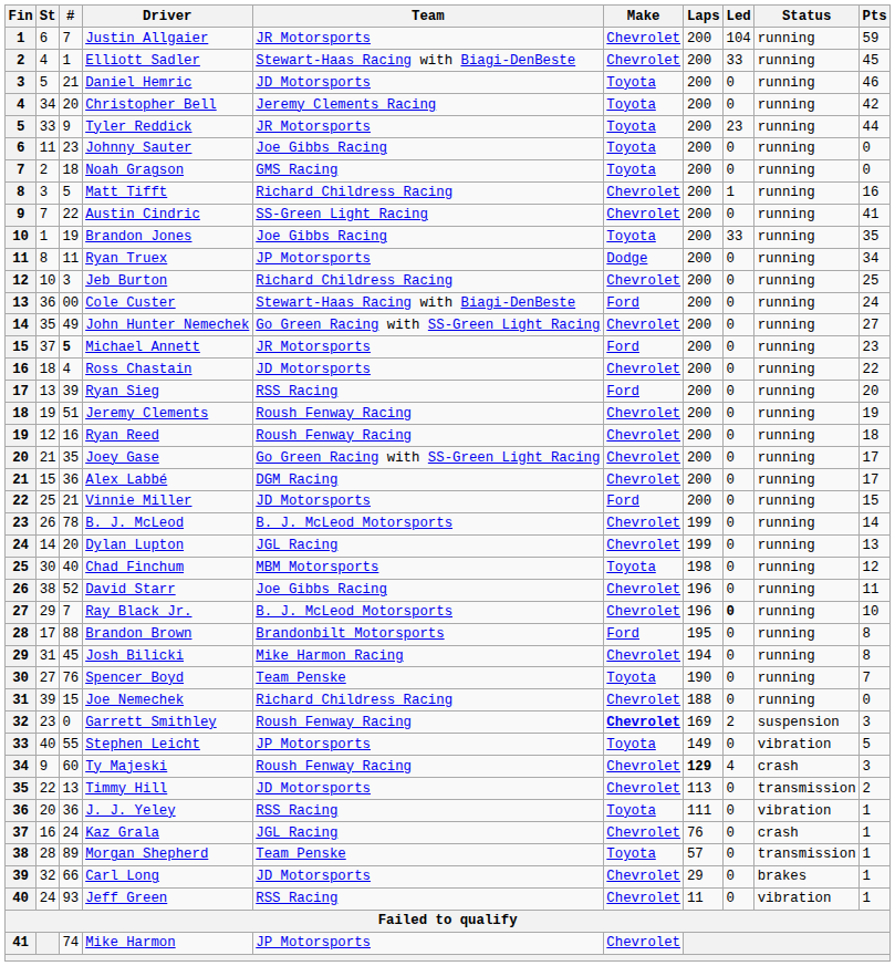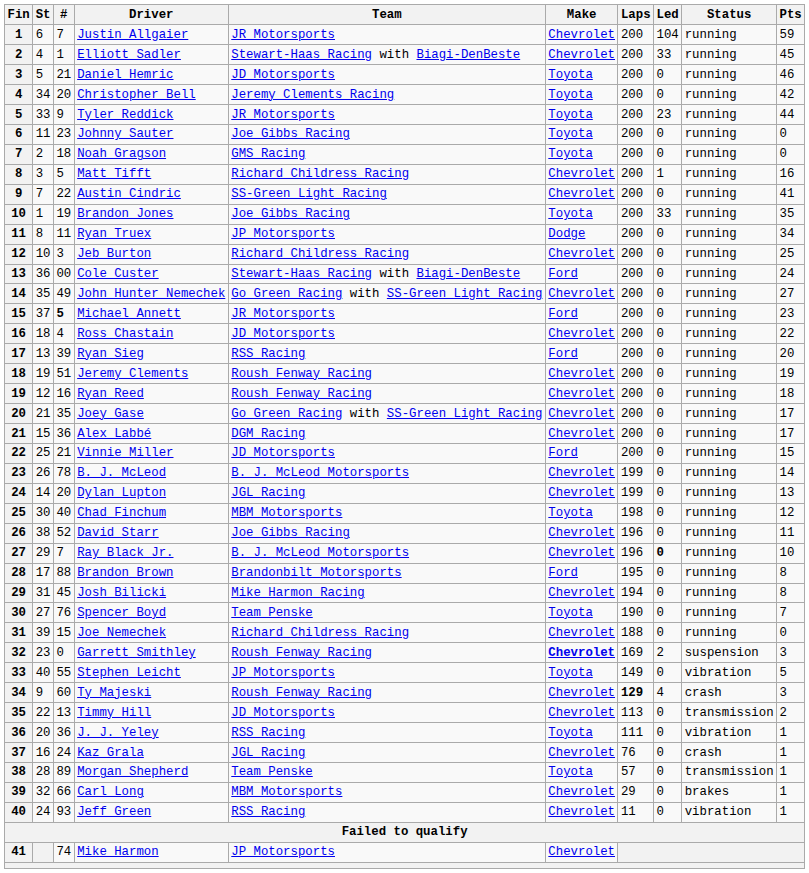Carl Long | Team: JD Motorsports -> MBM Motorsports
